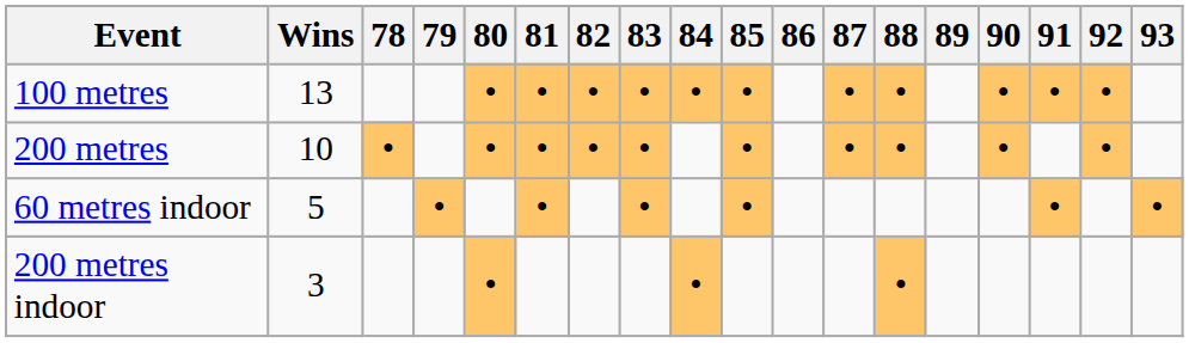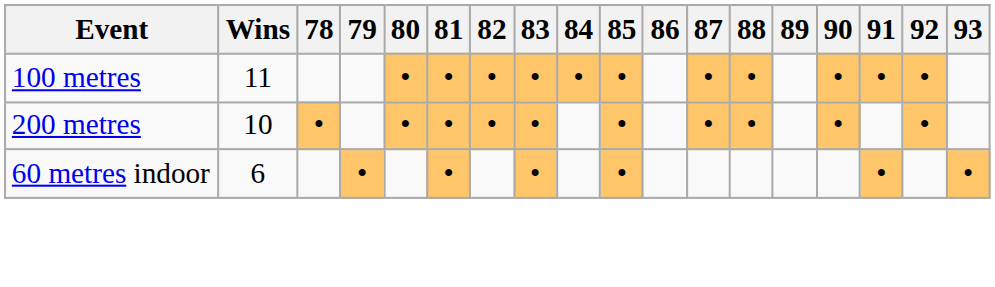100 metres | Wins: 13 -> 11
60 metres indoor | Wins: 5 -> 6
- row: 200 metres indoor | 3 | • | • | •
